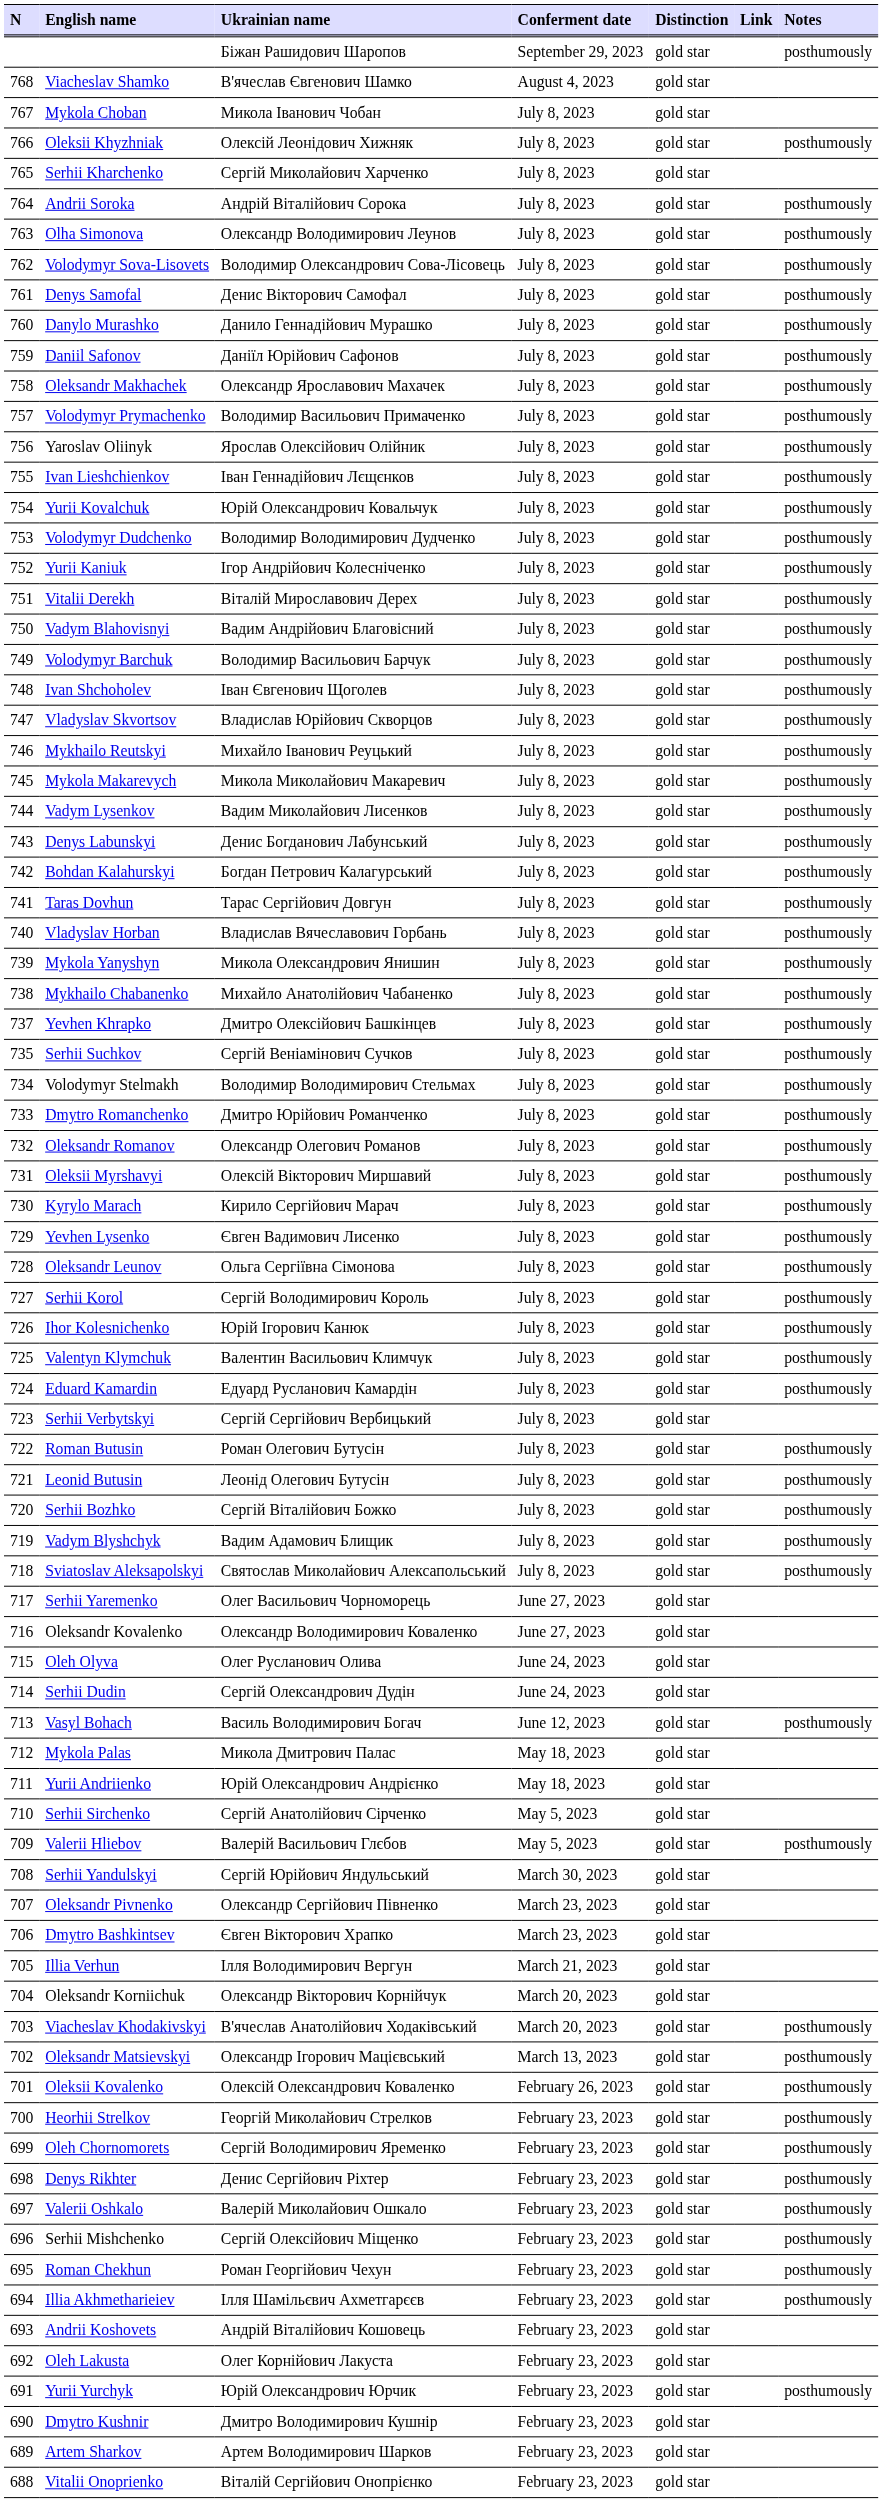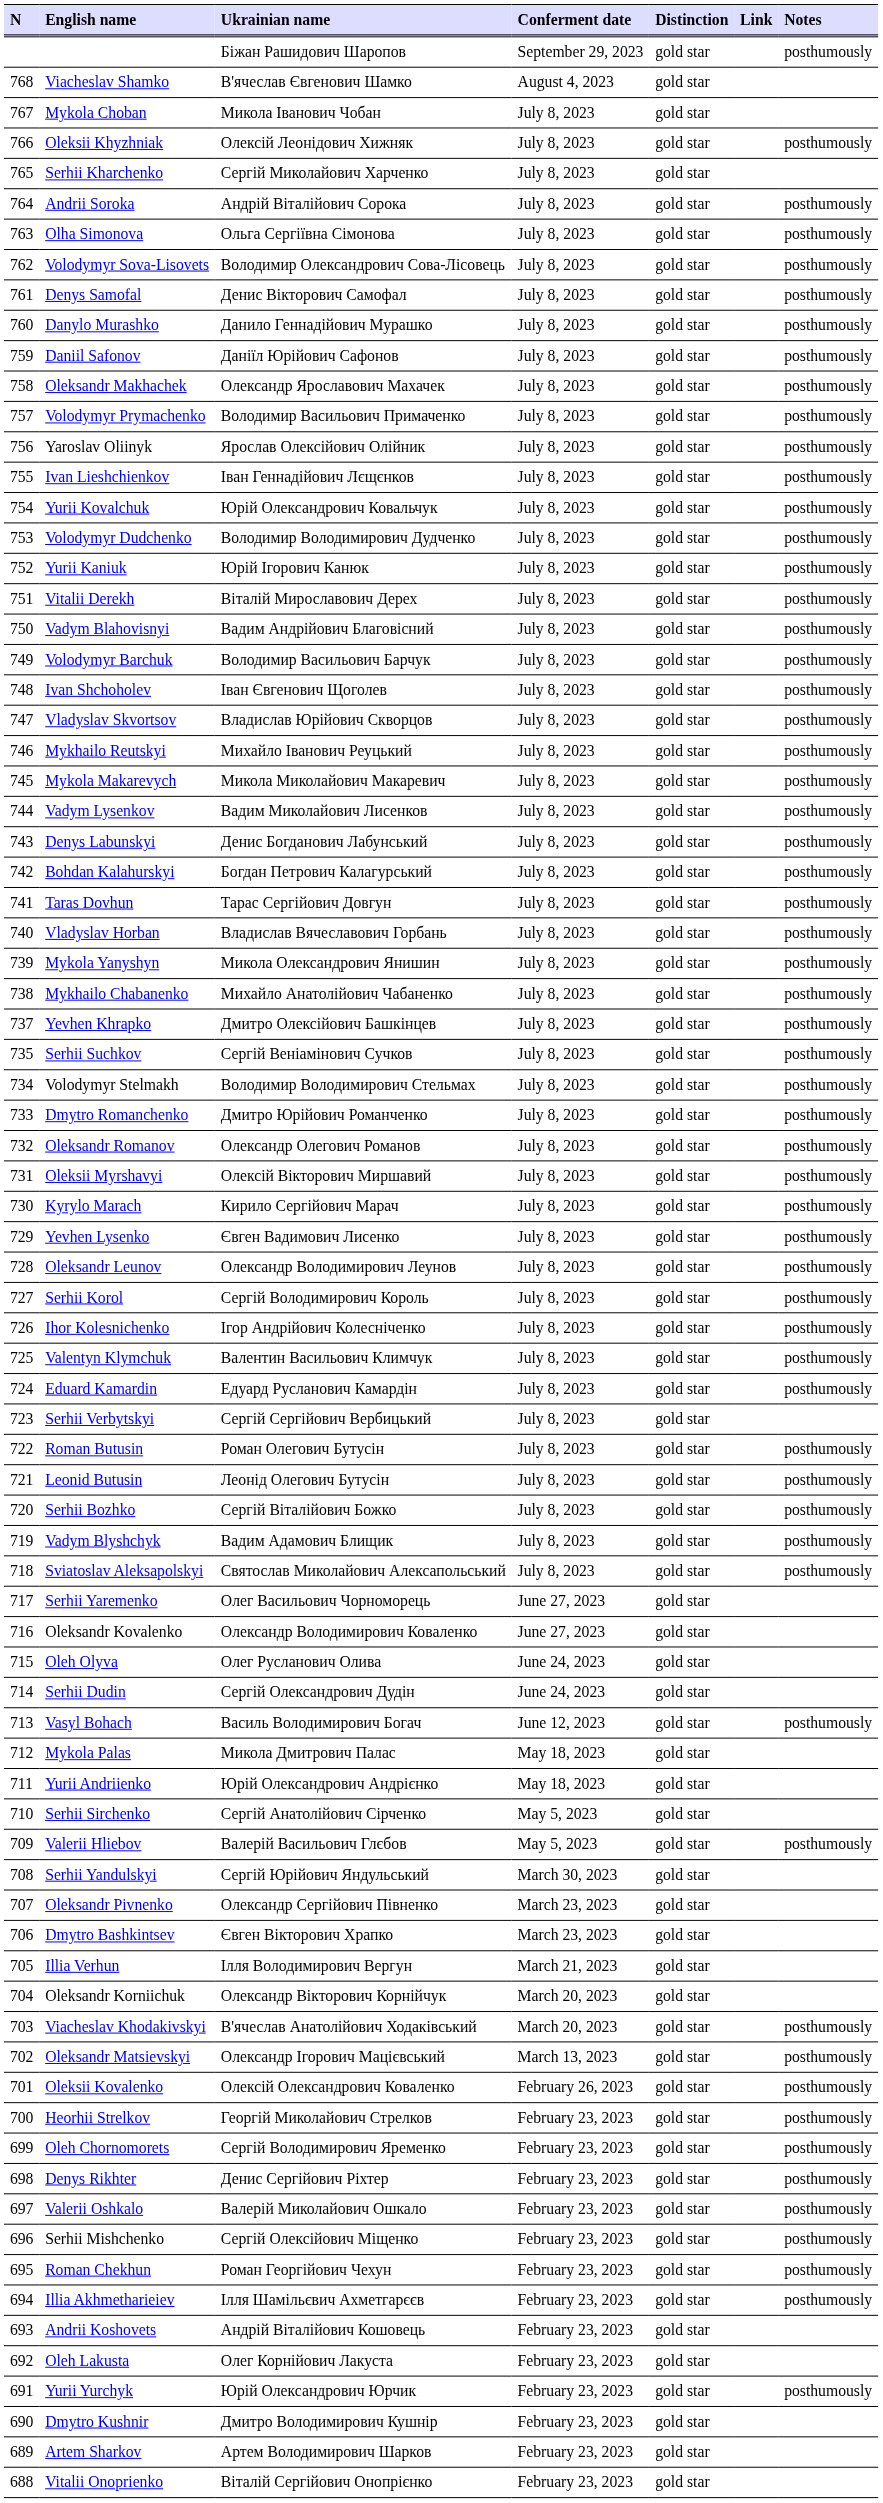Olha Simonova | Ukrainian name: Олександр Володимирович Леунов -> Ольга Сергіївна Сімонова
Yurii Kaniuk | Ukrainian name: Ігор Андрійович Колесніченко -> Юрій Ігорович Канюк
Oleksandr Leunov | Ukrainian name: Ольга Сергіївна Сімонова -> Олександр Володимирович Леунов
Ihor Kolesnichenko | Ukrainian name: Юрій Ігорович Канюк -> Ігор Андрійович Колесніченко
